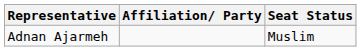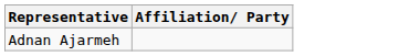- column: Seat Status | Muslim
